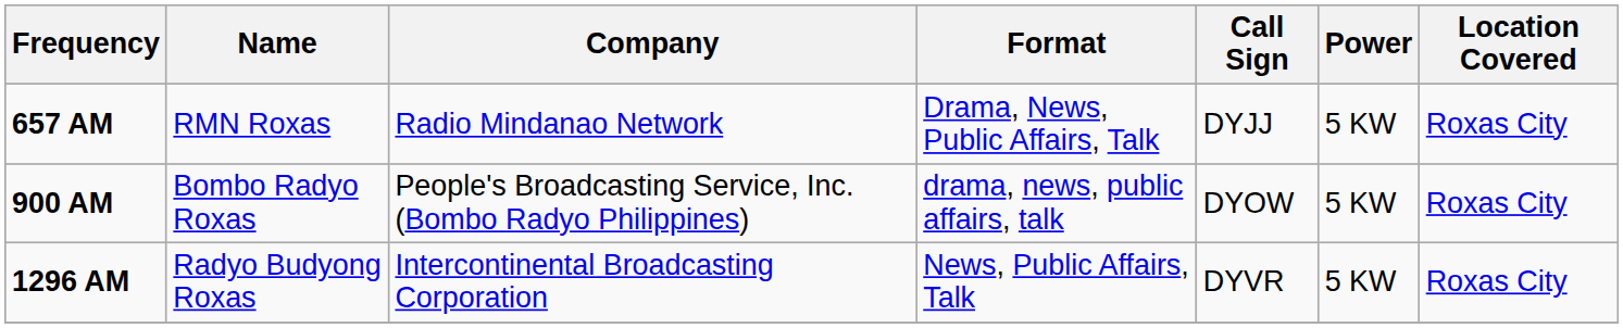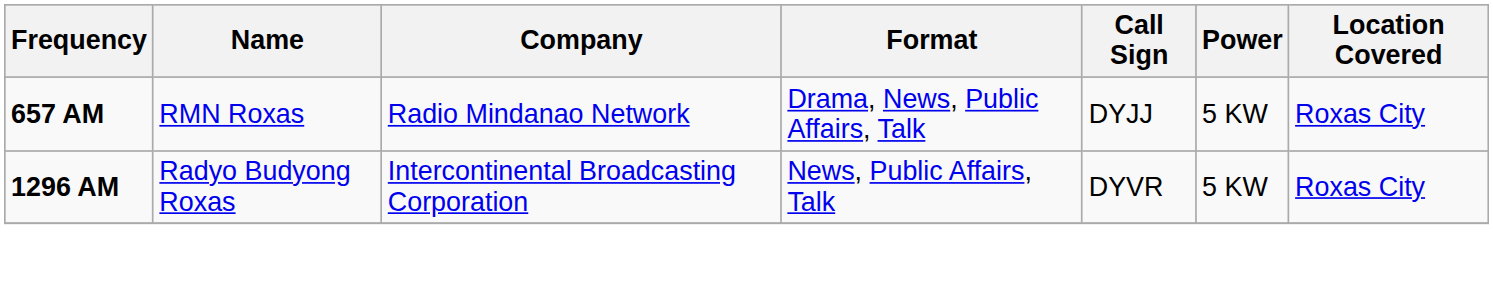- row: 900 AM | Bombo Radyo Roxas | People's Broadcasting Service, Inc. (Bombo Radyo Philippines) | drama, news, public affairs, talk | DYOW | 5 KW | Roxas City
